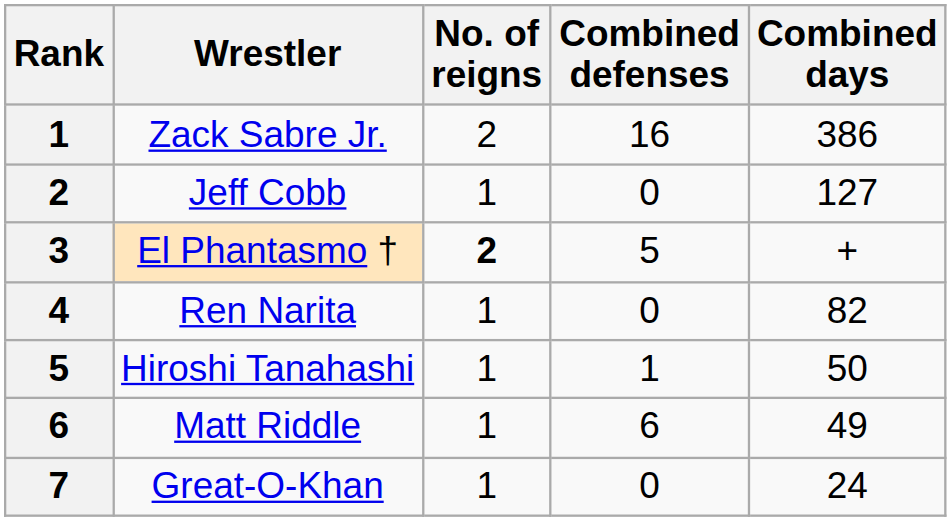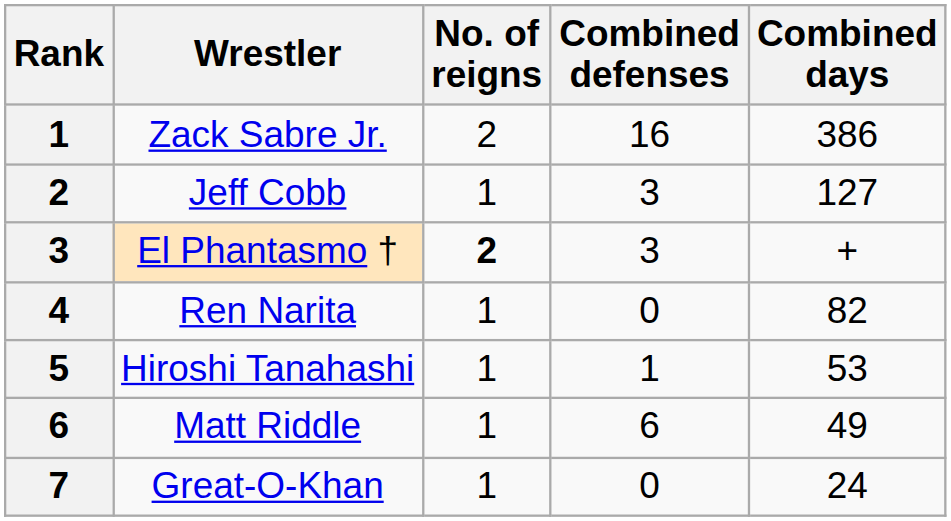Jeff Cobb | Combined defenses: 0 -> 3
El Phantasmo † | Combined defenses: 5 -> 3
Hiroshi Tanahashi | Combined days: 50 -> 53
